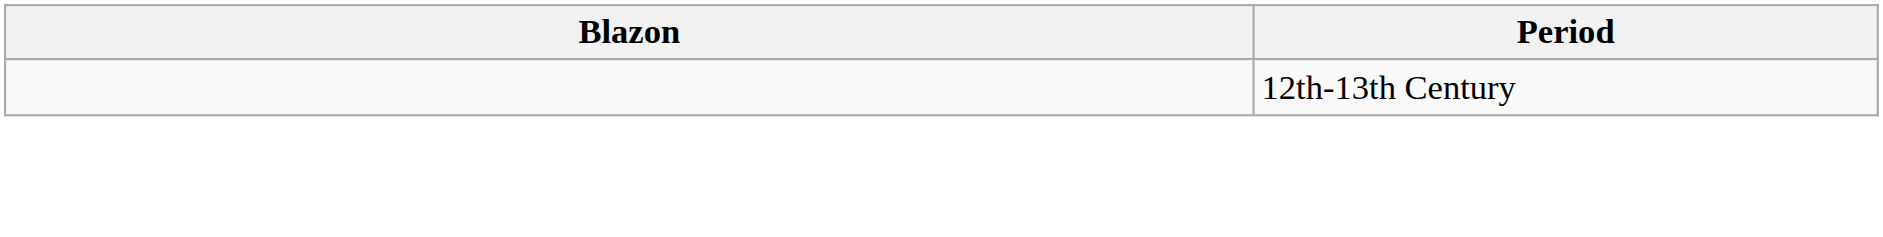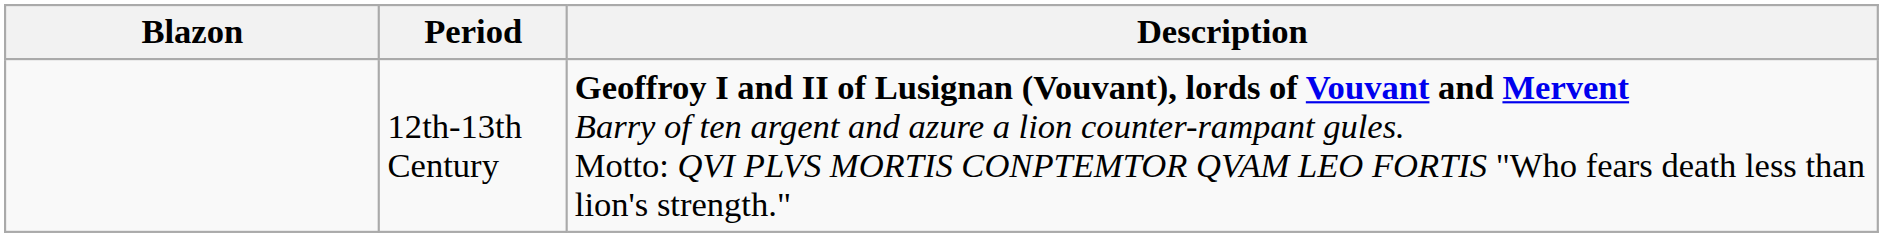+ column: Description | Geoffroy I and II of Lusignan (Vouvant), lords of Vouvant and Mervent Barry of ten argent and azure a lion counter-rampant gules. Motto: QVI PLVS MORTIS CONPTEMTOR QVAM LEO FORTIS "Who fears death less than lion's strength."
